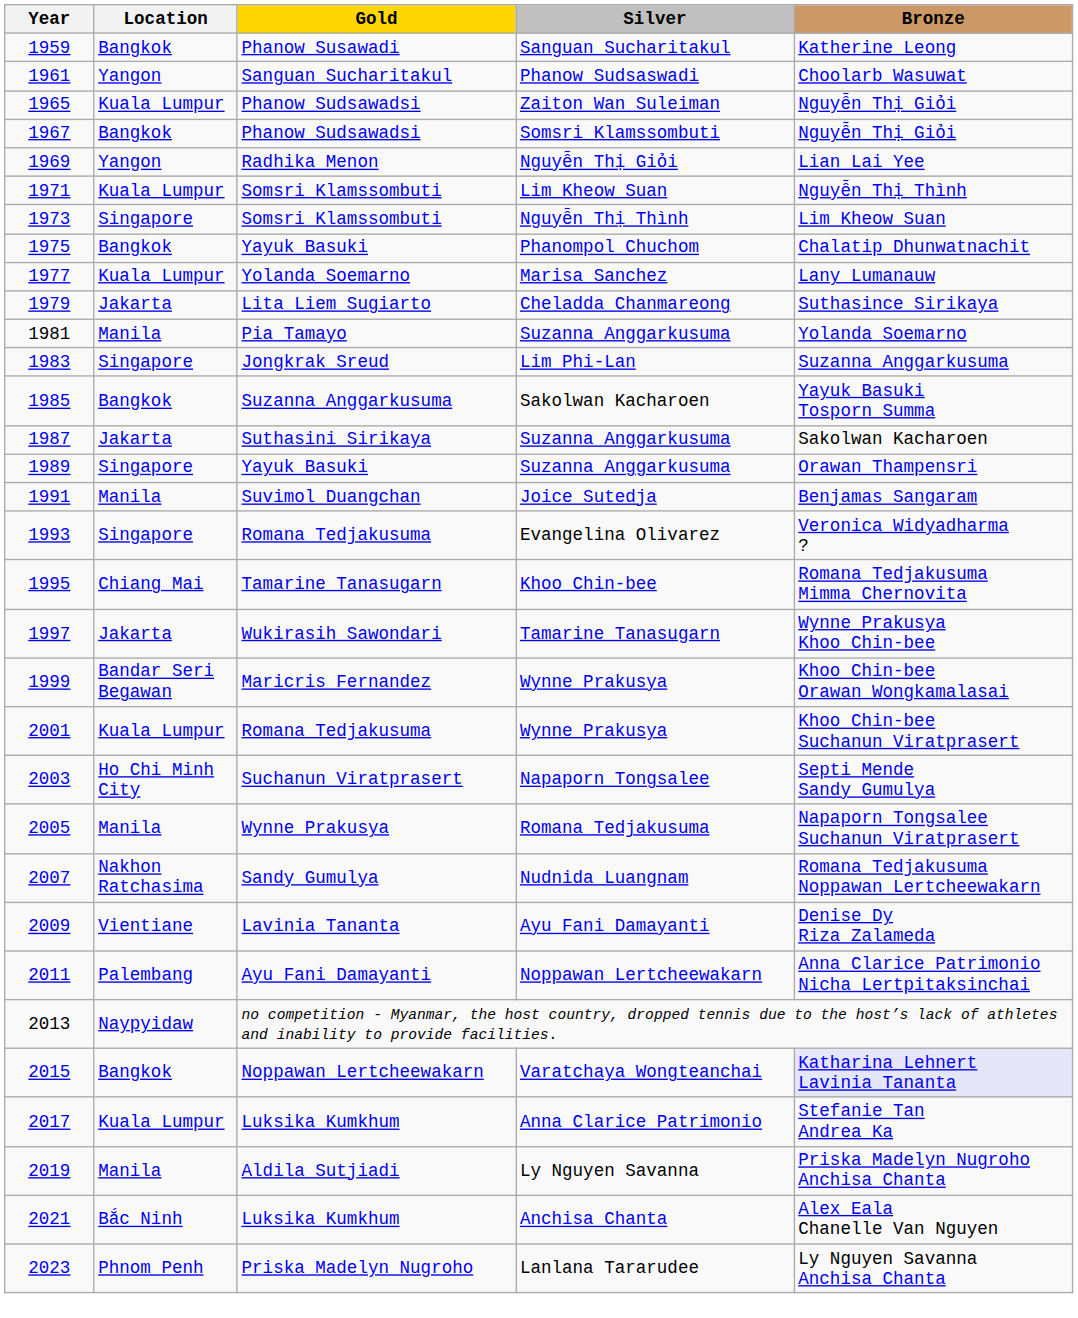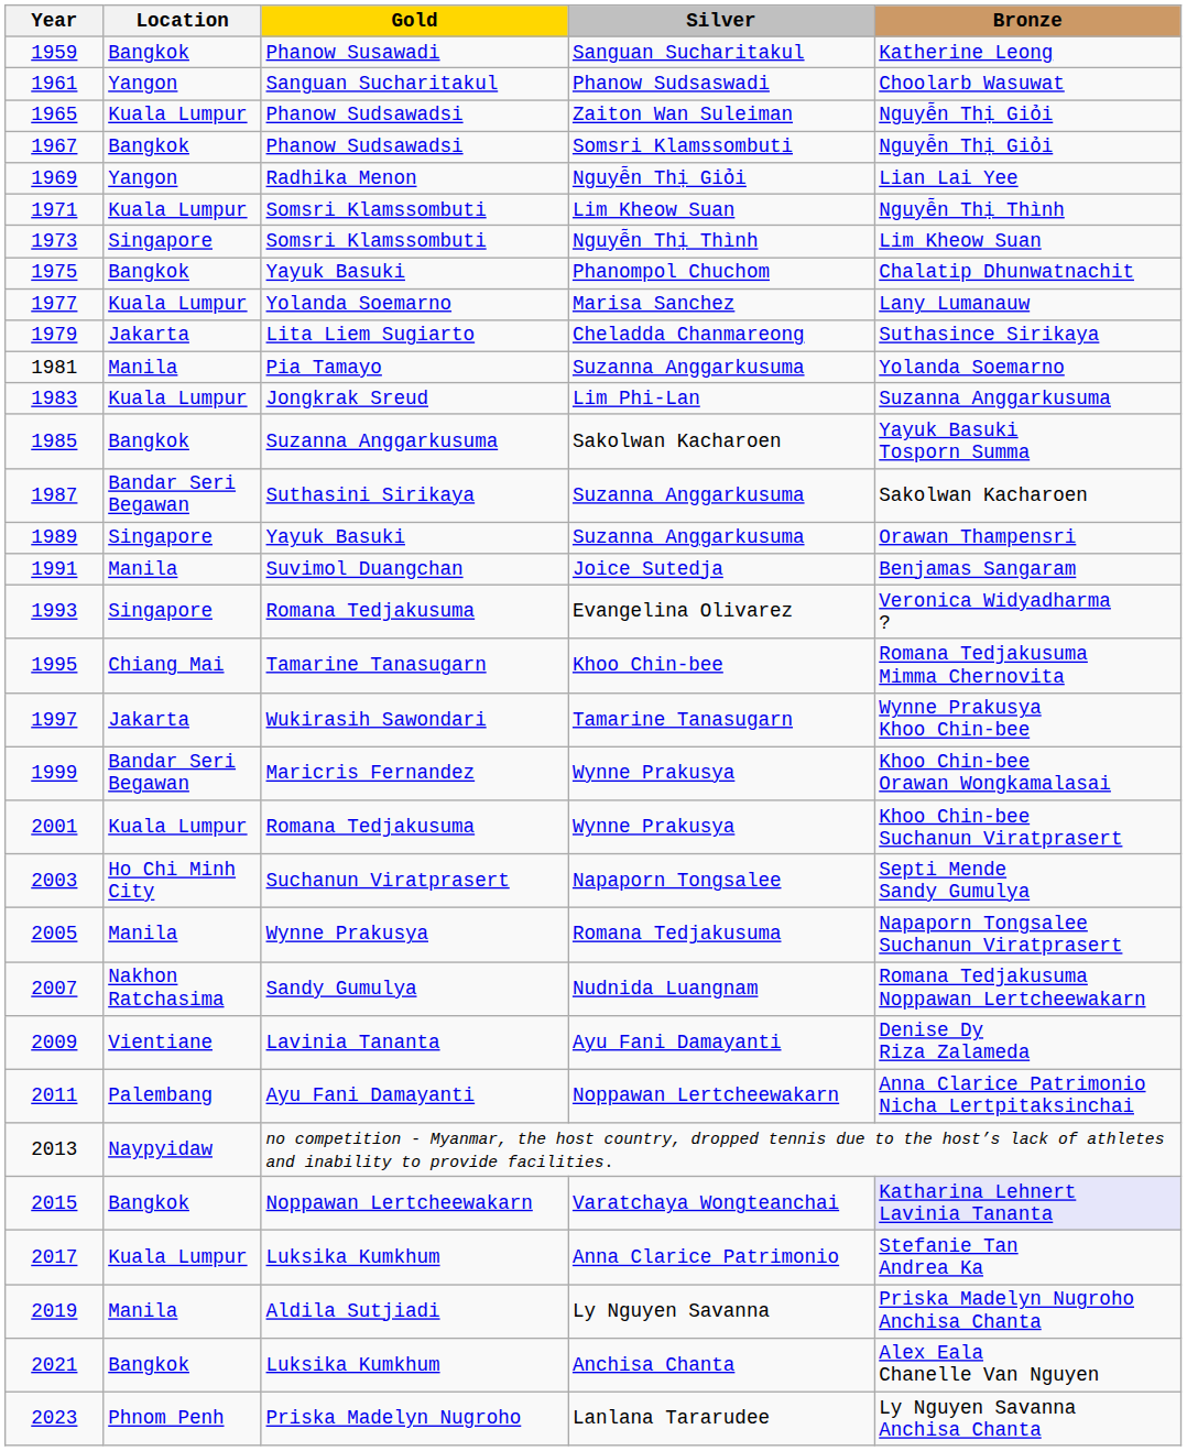Lim Phi-Lan | Location: Singapore -> Kuala Lumpur
1987 / Suzanna Anggarkusuma | Location: Jakarta -> Bandar Seri Begawan
Anchisa Chanta | Location: Bắc Ninh -> Bangkok
